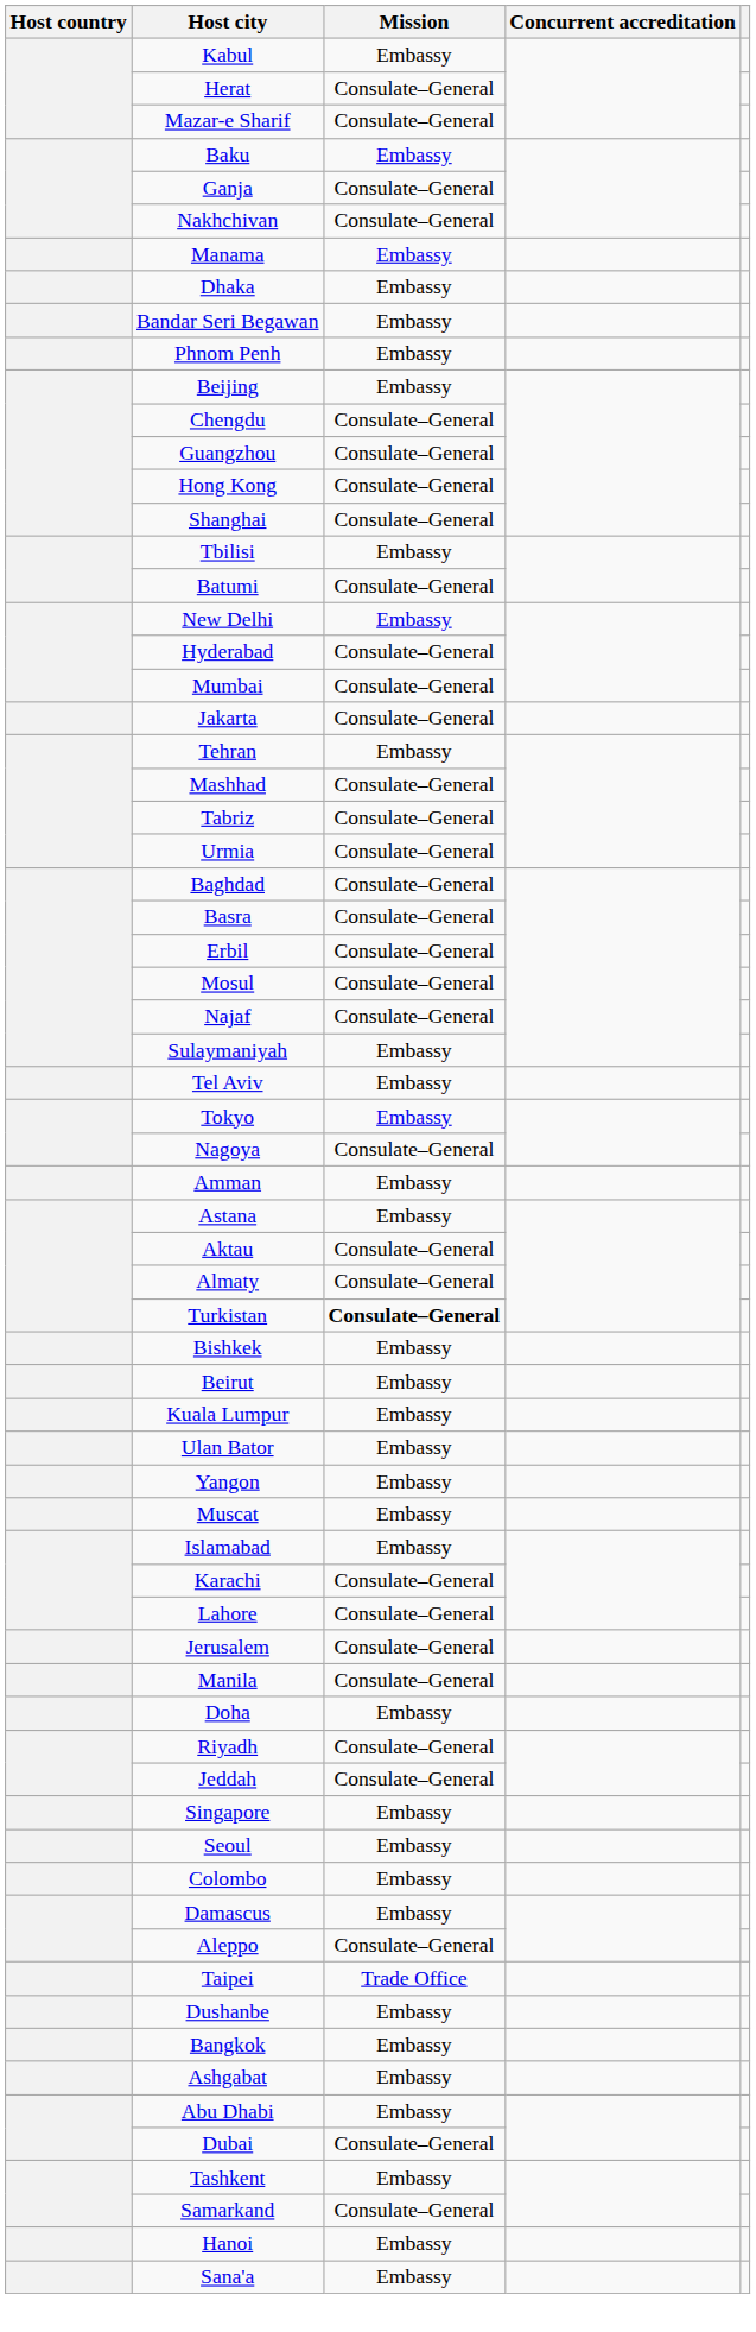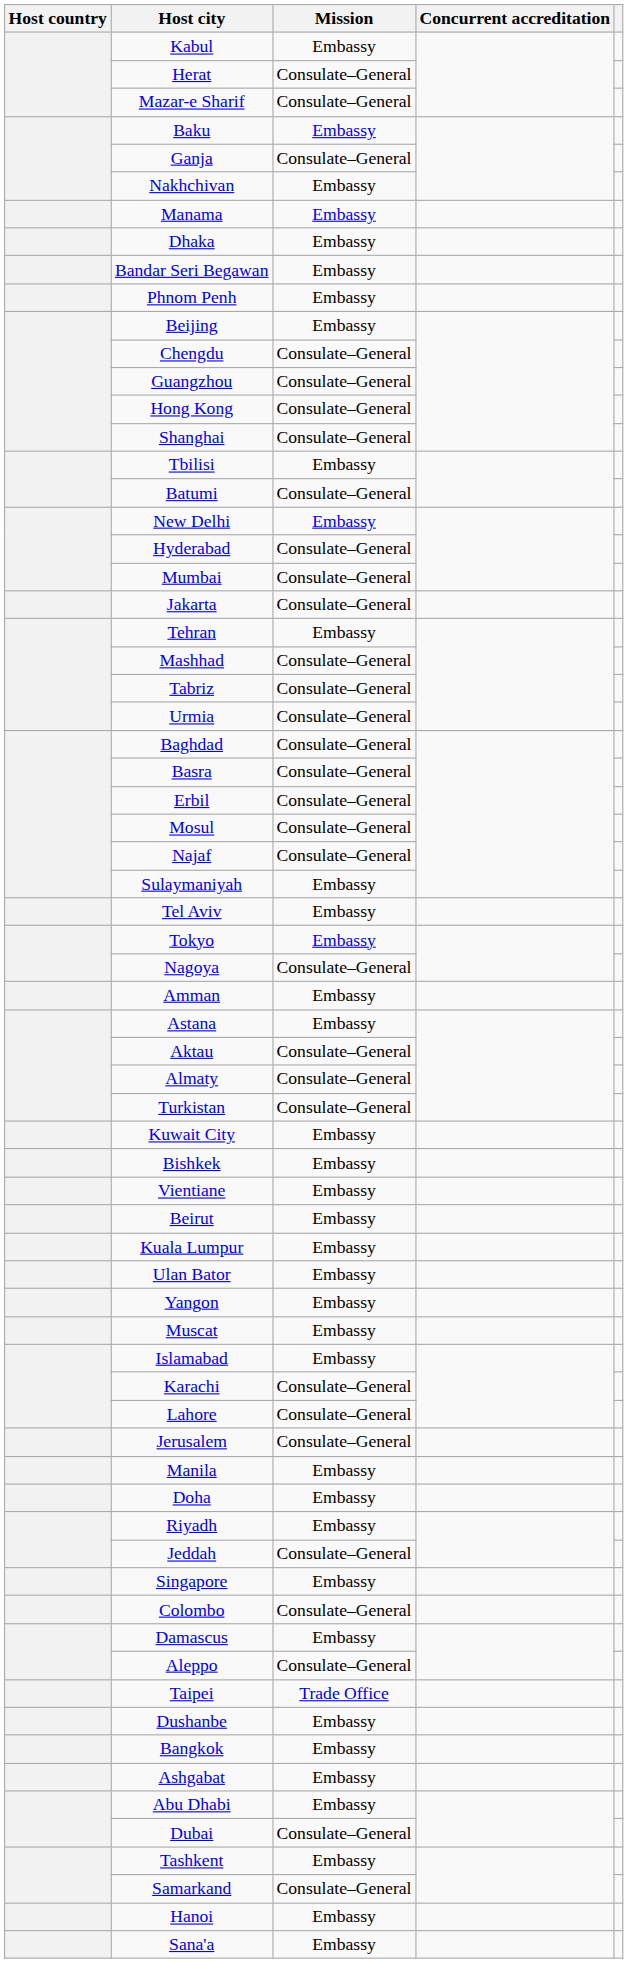Nakhchivan | Mission: Consulate–General -> Embassy
Turkistan | Mission: bold -> normal
+ row: Kuwait City | Embassy
+ row: Vientiane | Embassy
Manila | Mission: Consulate–General -> Embassy
Riyadh | Mission: Consulate–General -> Embassy
- row: Seoul | Embassy
Colombo | Mission: Embassy -> Consulate–General
